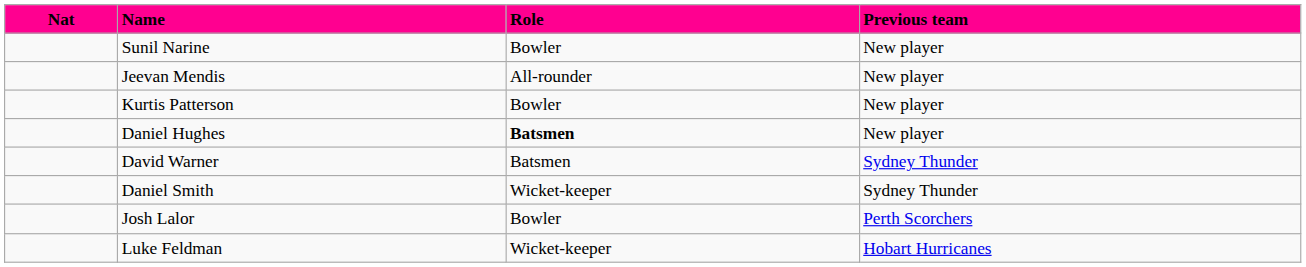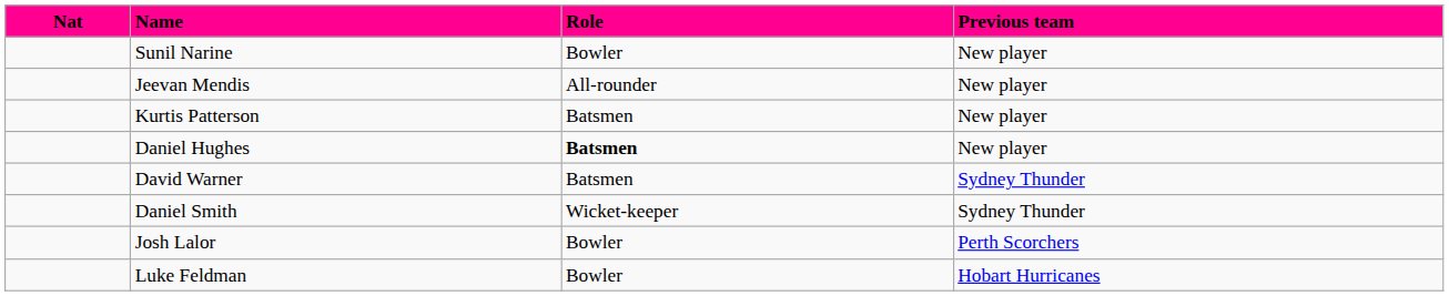Kurtis Patterson | Role: Bowler -> Batsmen
Luke Feldman | Role: Wicket-keeper -> Bowler
